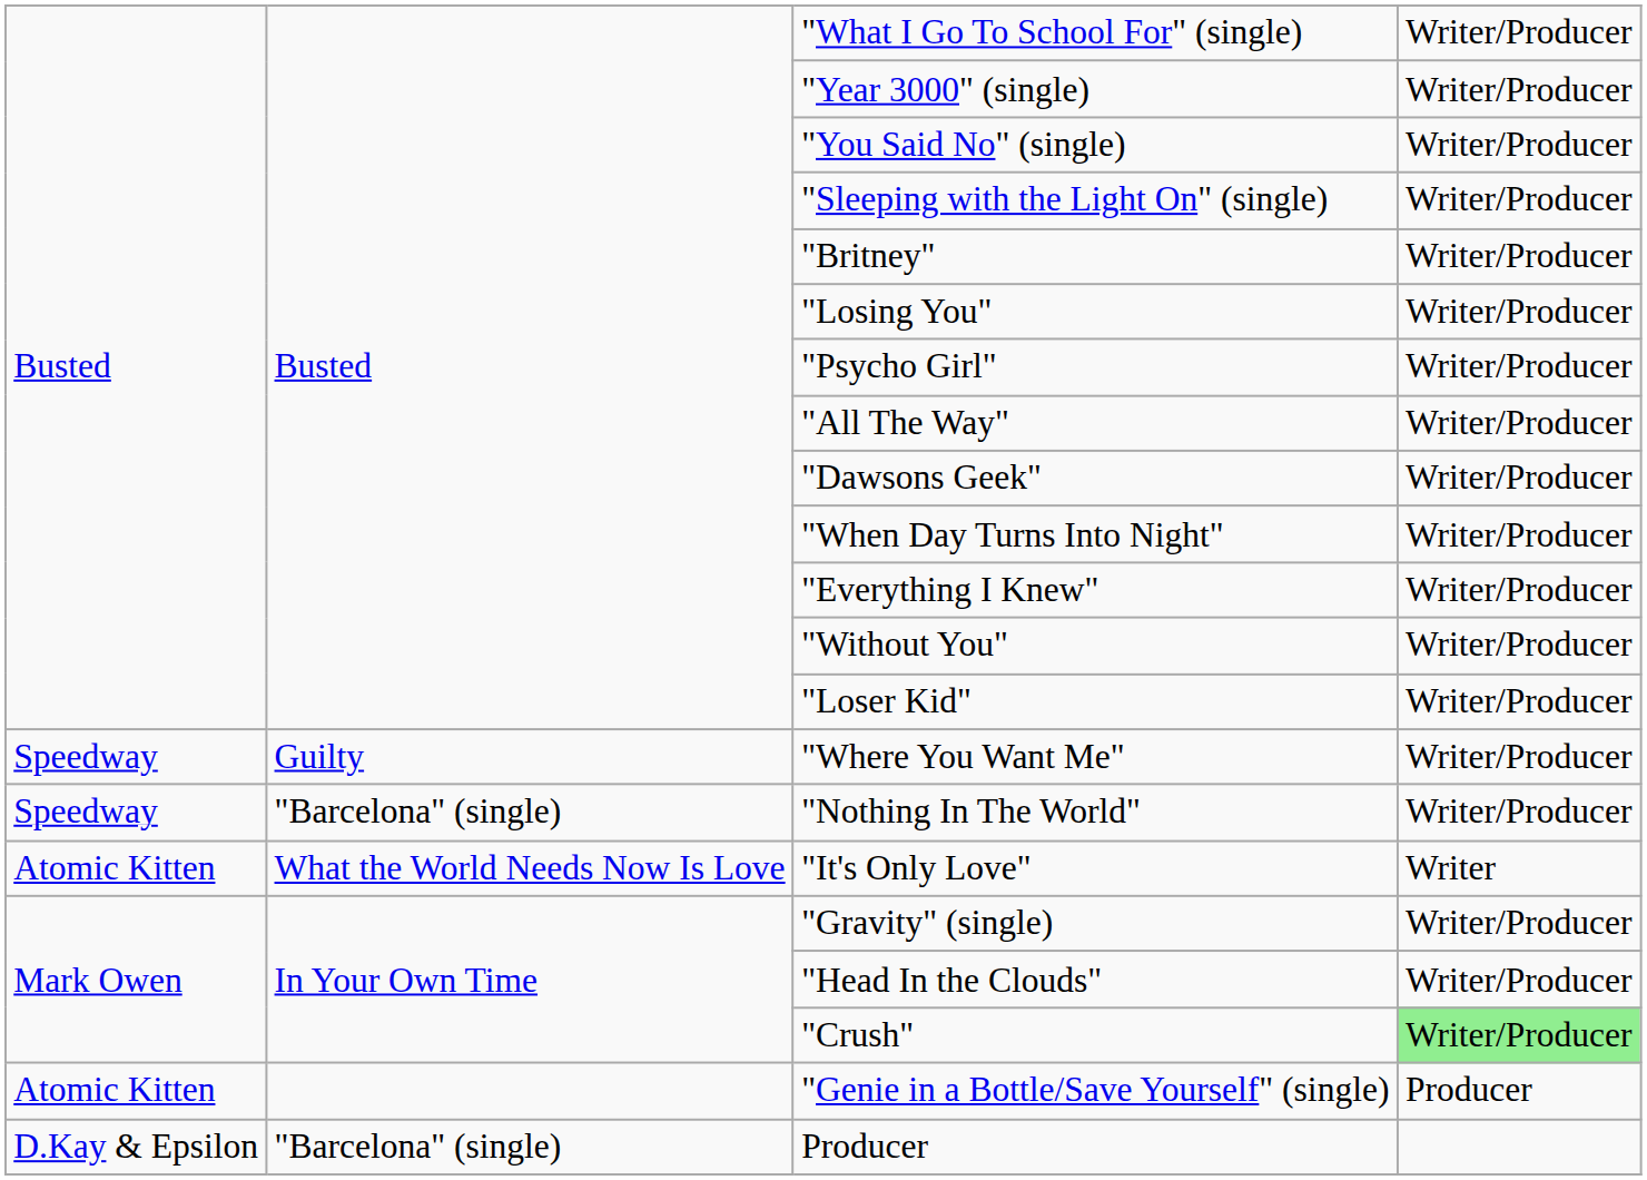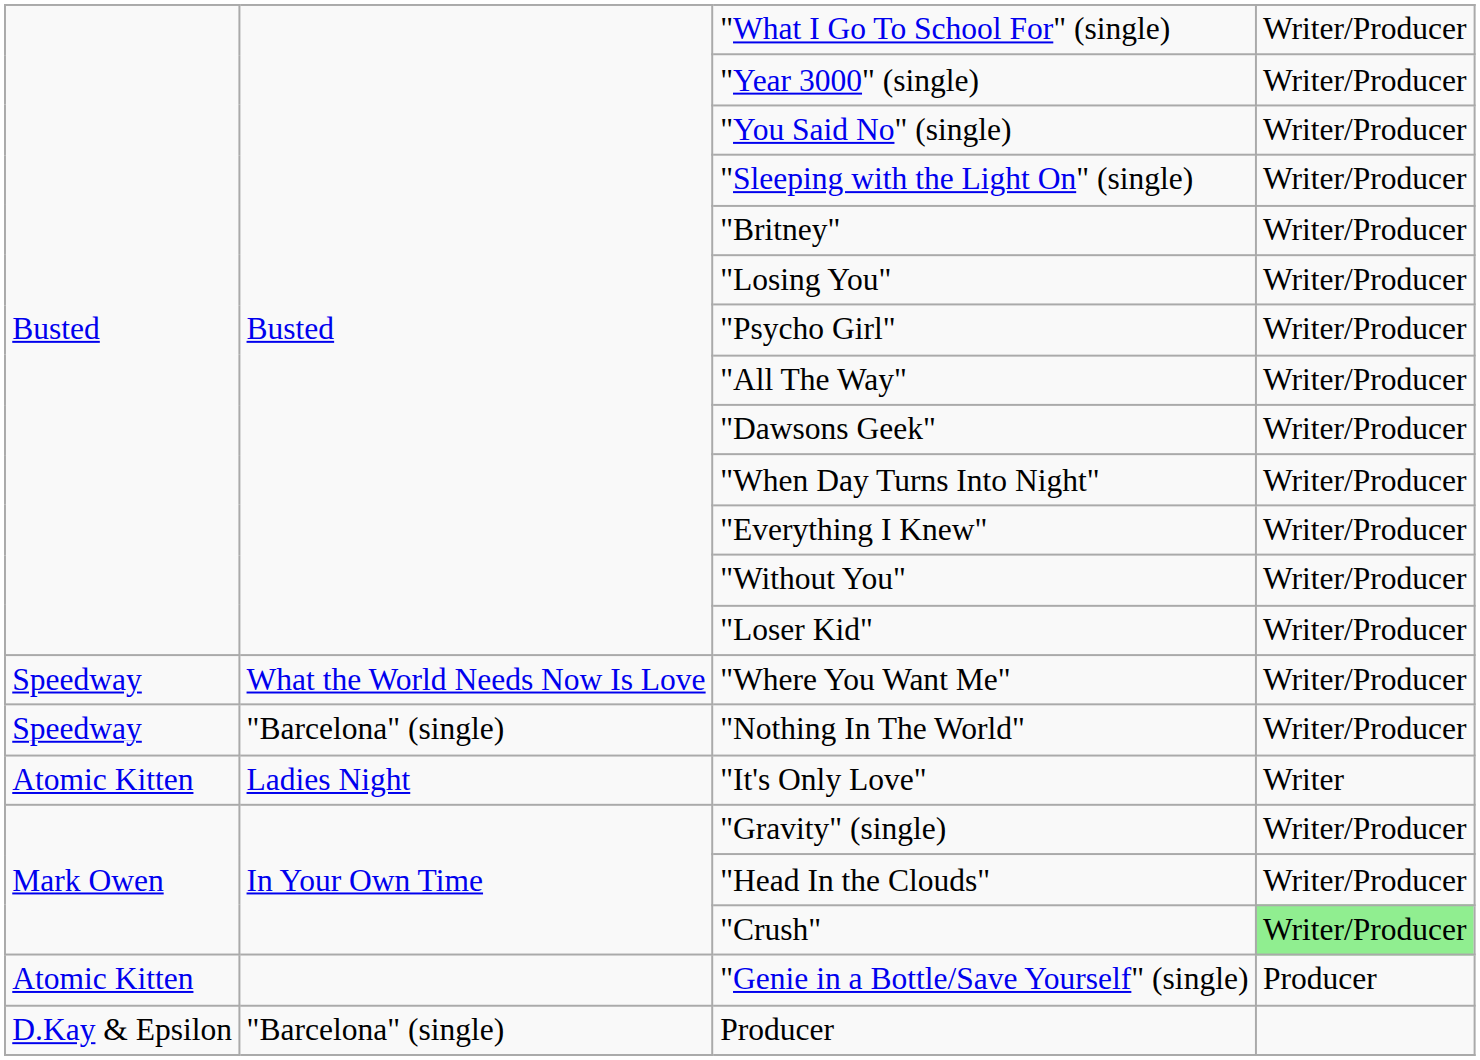"Where You Want Me" | column 2: Guilty -> What the World Needs Now Is Love
"It's Only Love" | column 2: What the World Needs Now Is Love -> Ladies Night
